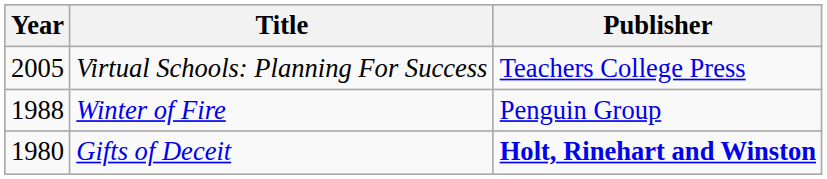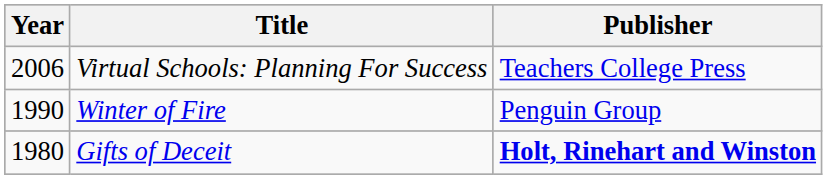Virtual Schools: Planning For Success | Year: 2005 -> 2006
Winter of Fire | Year: 1988 -> 1990
